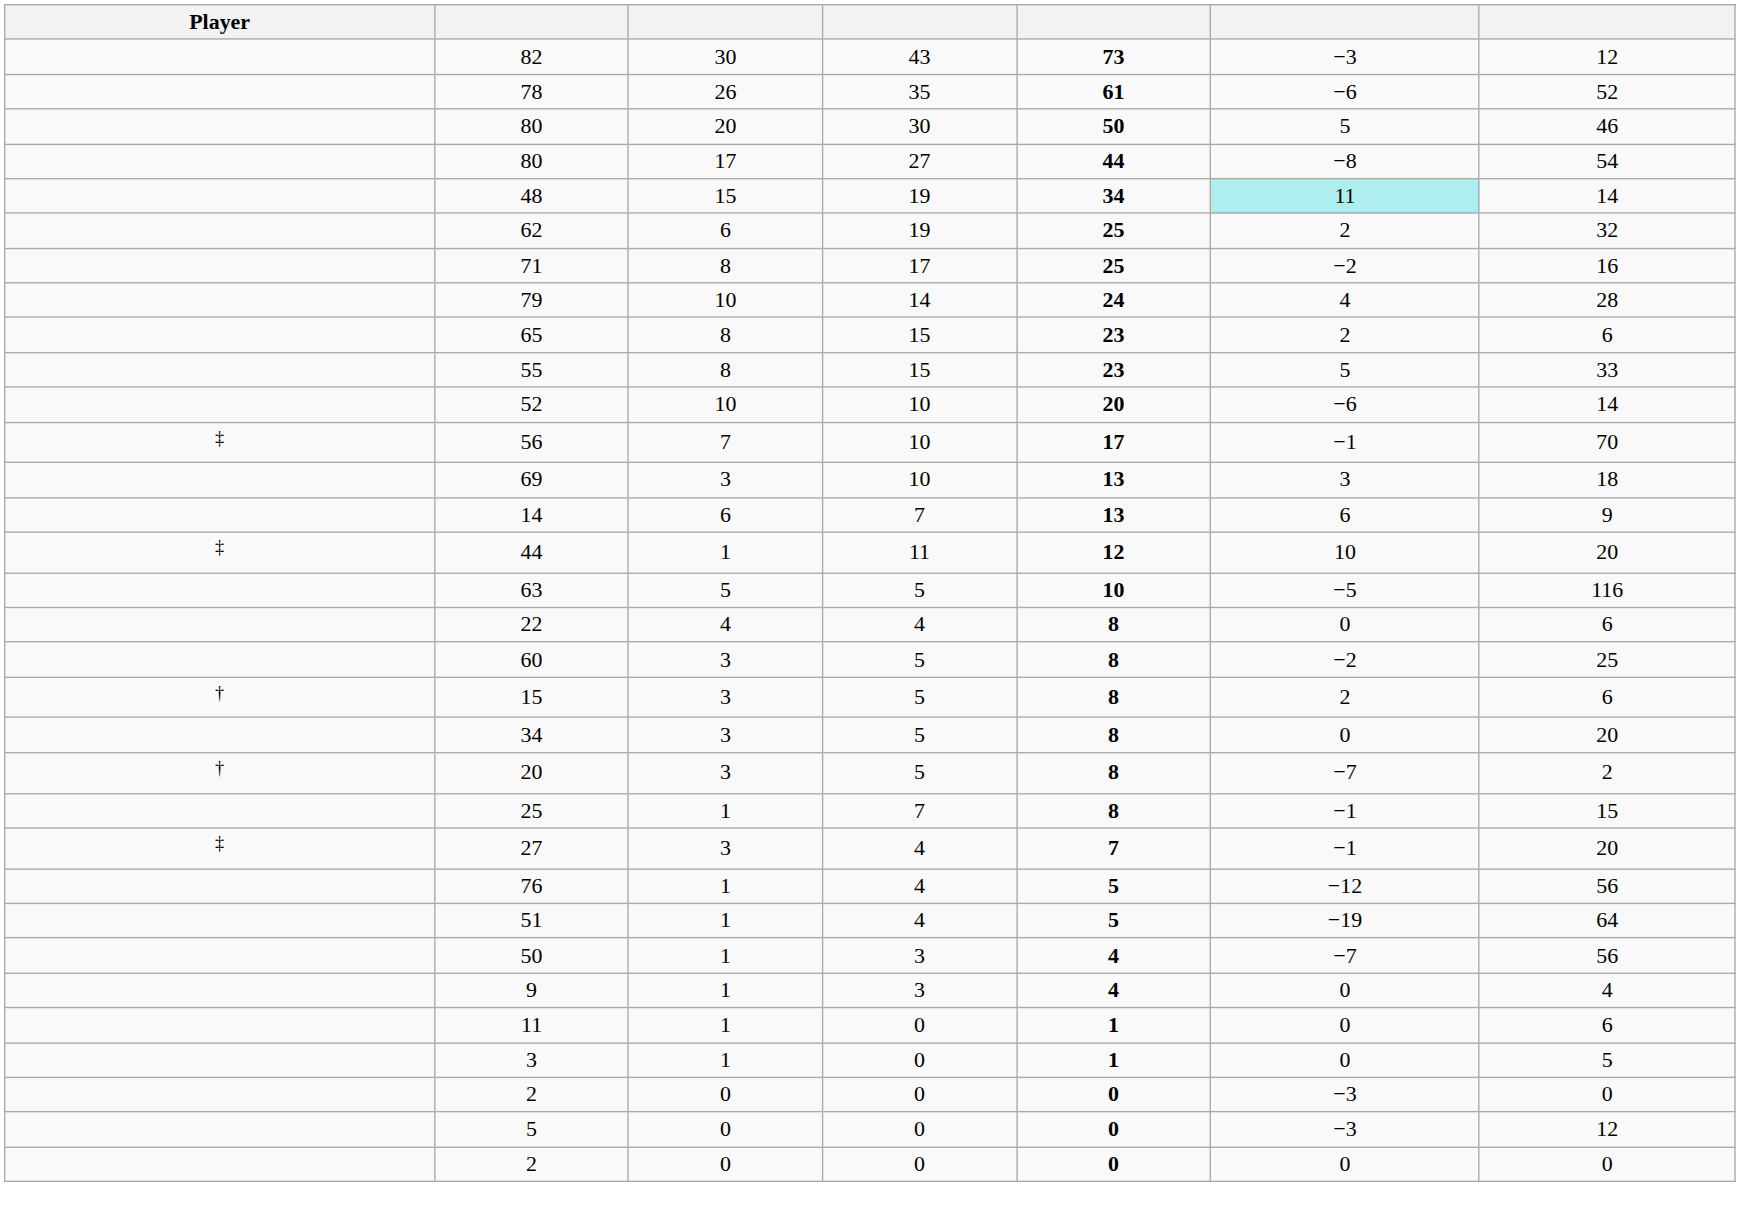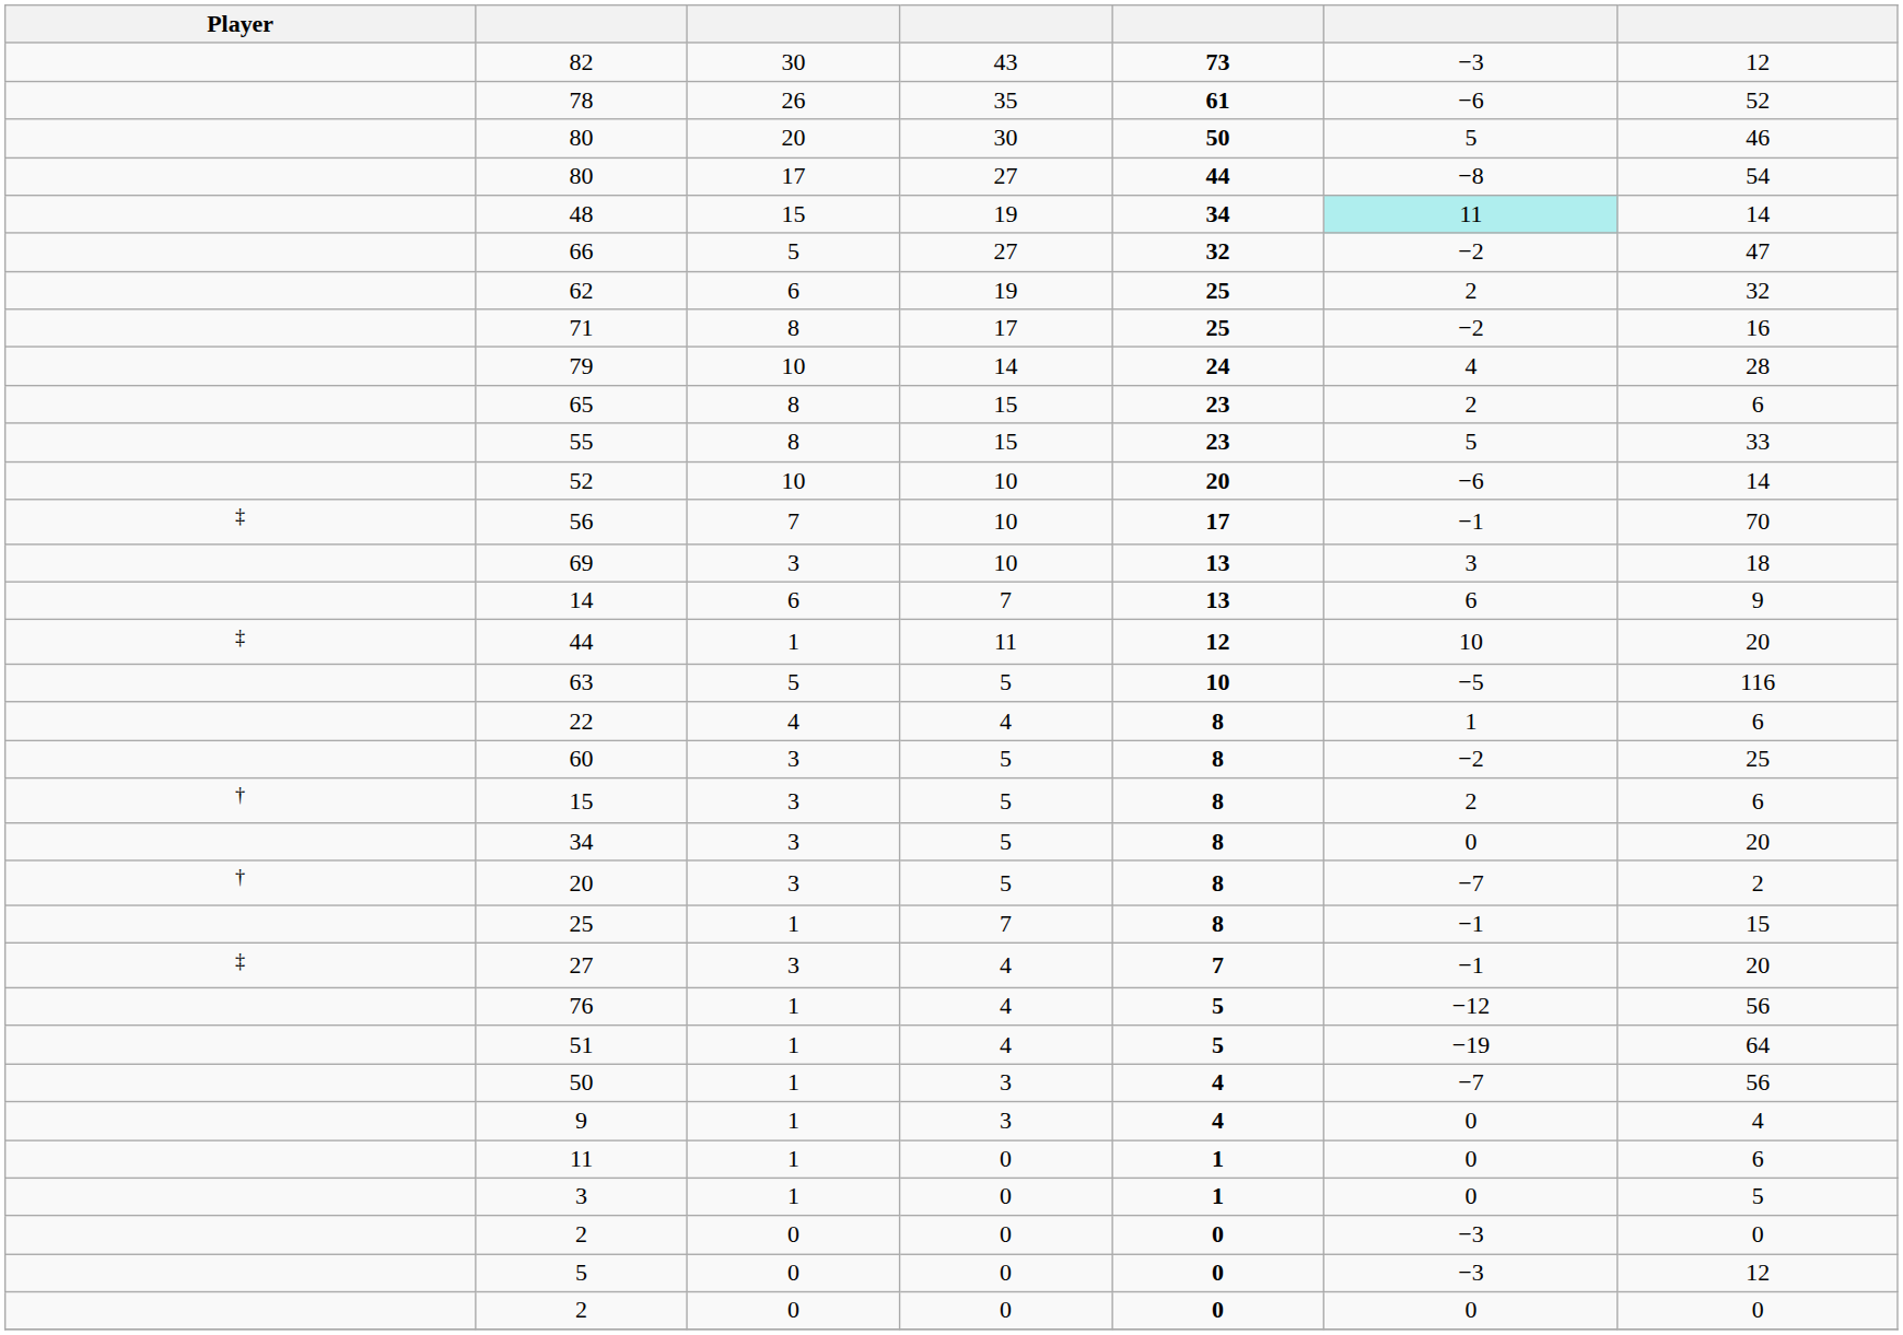+ row: 66 | 5 | 27 | 32 | −2 | 47
22 | column 6: 0 -> 1
